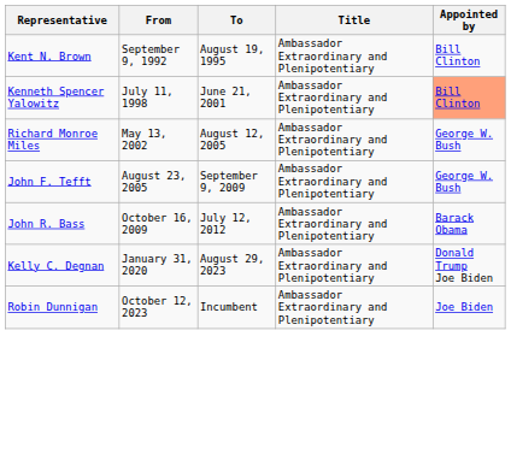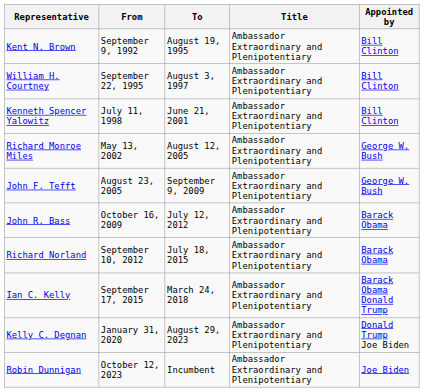+ row: William H. Courtney | September 22, 1995 | August 3, 1997 | Ambassador Extraordinary and Plenipotentiary | Bill Clinton
Kenneth Spencer Yalowitz | Appointed by: lightsalmon background -> no background
+ row: Richard Norland | September 10, 2012 | July 18, 2015 | Ambassador Extraordinary and Plenipotentiary | Barack Obama
+ row: Ian C. Kelly | September 17, 2015 | March 24, 2018 | Ambassador Extraordinary and Plenipotentiary | Barack Obama Donald Trump
